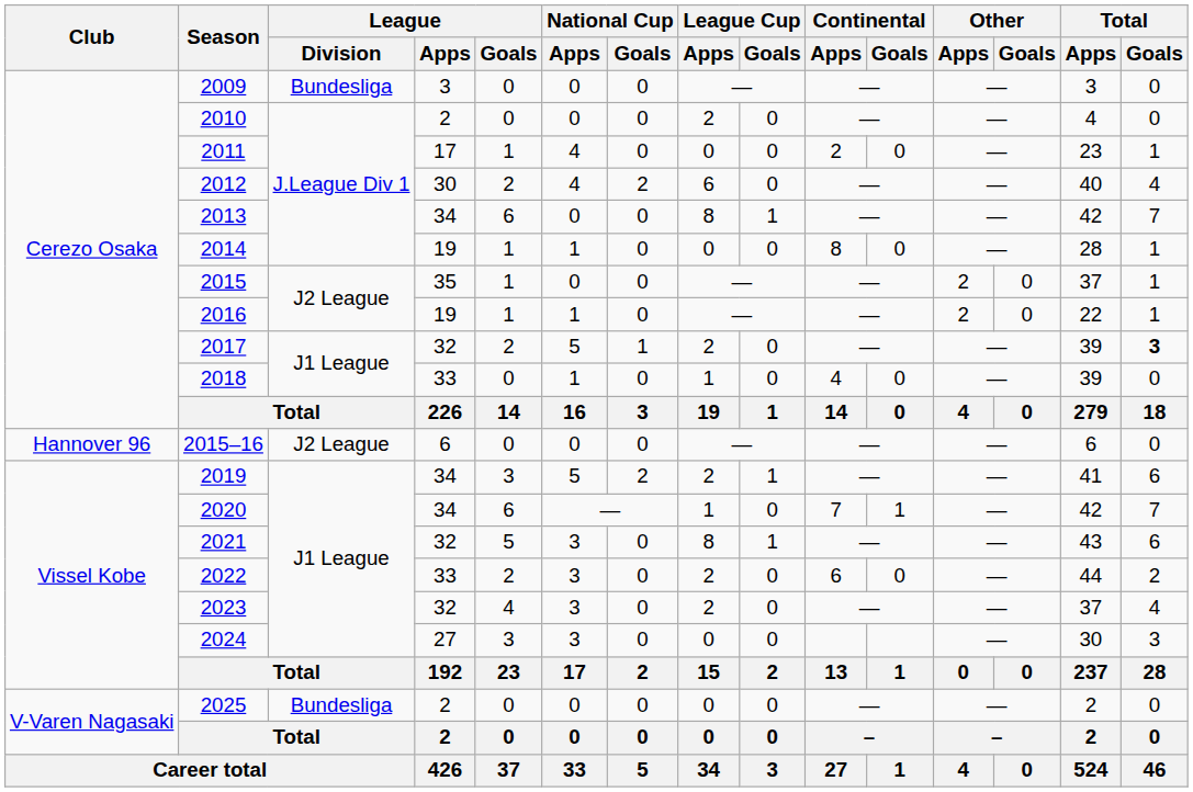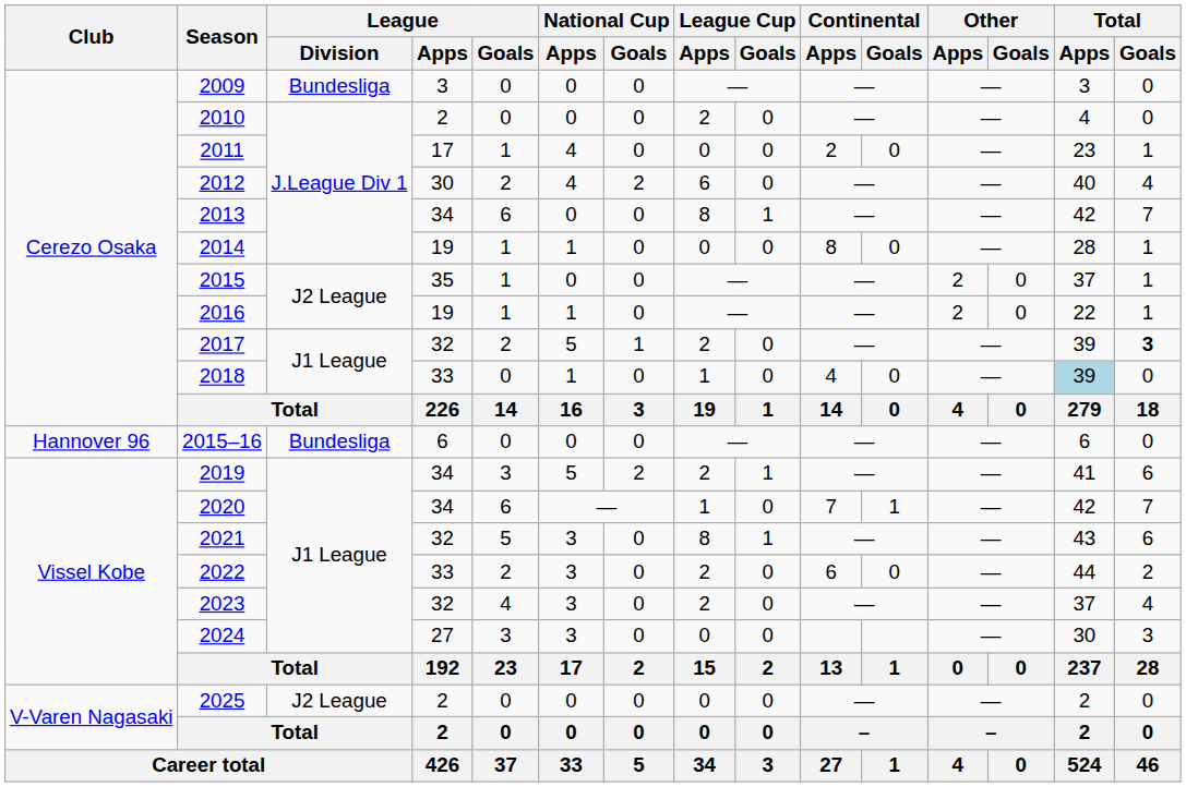2018 | Total / Apps: no background -> lightblue background
2015–16 | League / Division: J2 League -> Bundesliga
2025 | League / Division: Bundesliga -> J2 League
